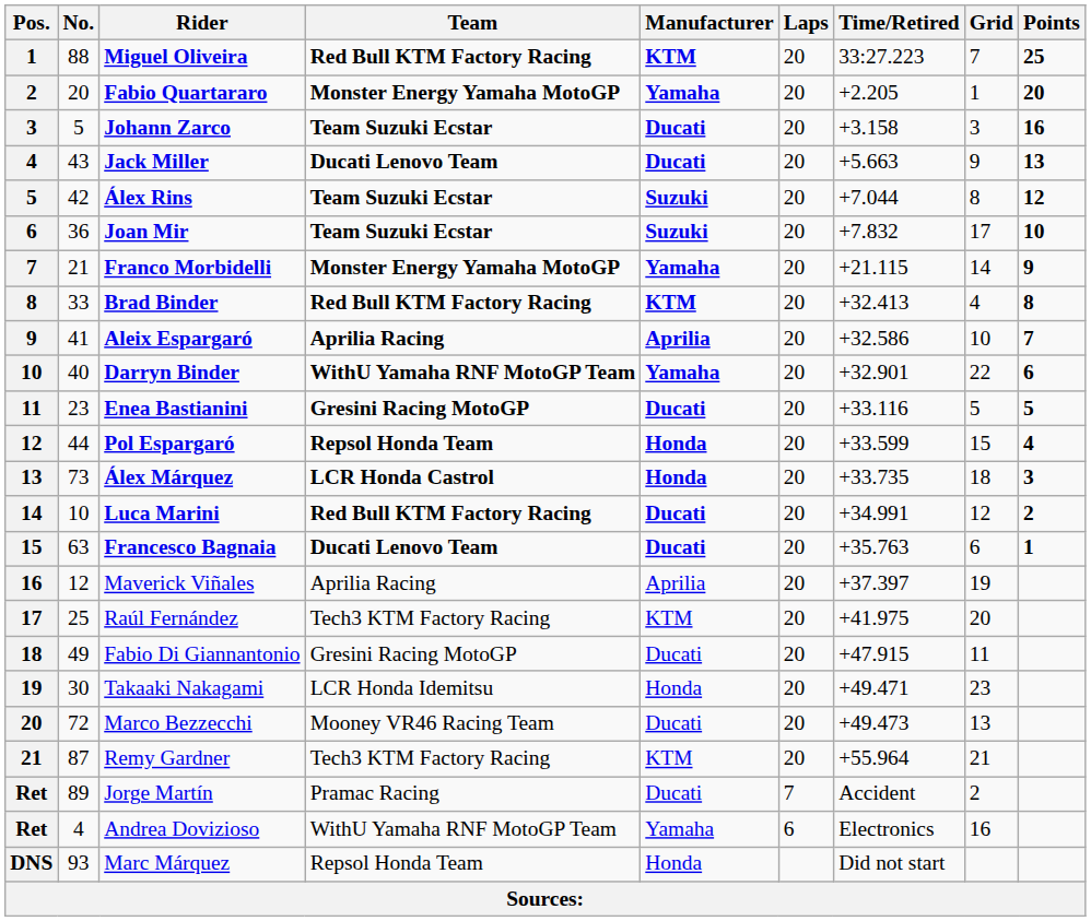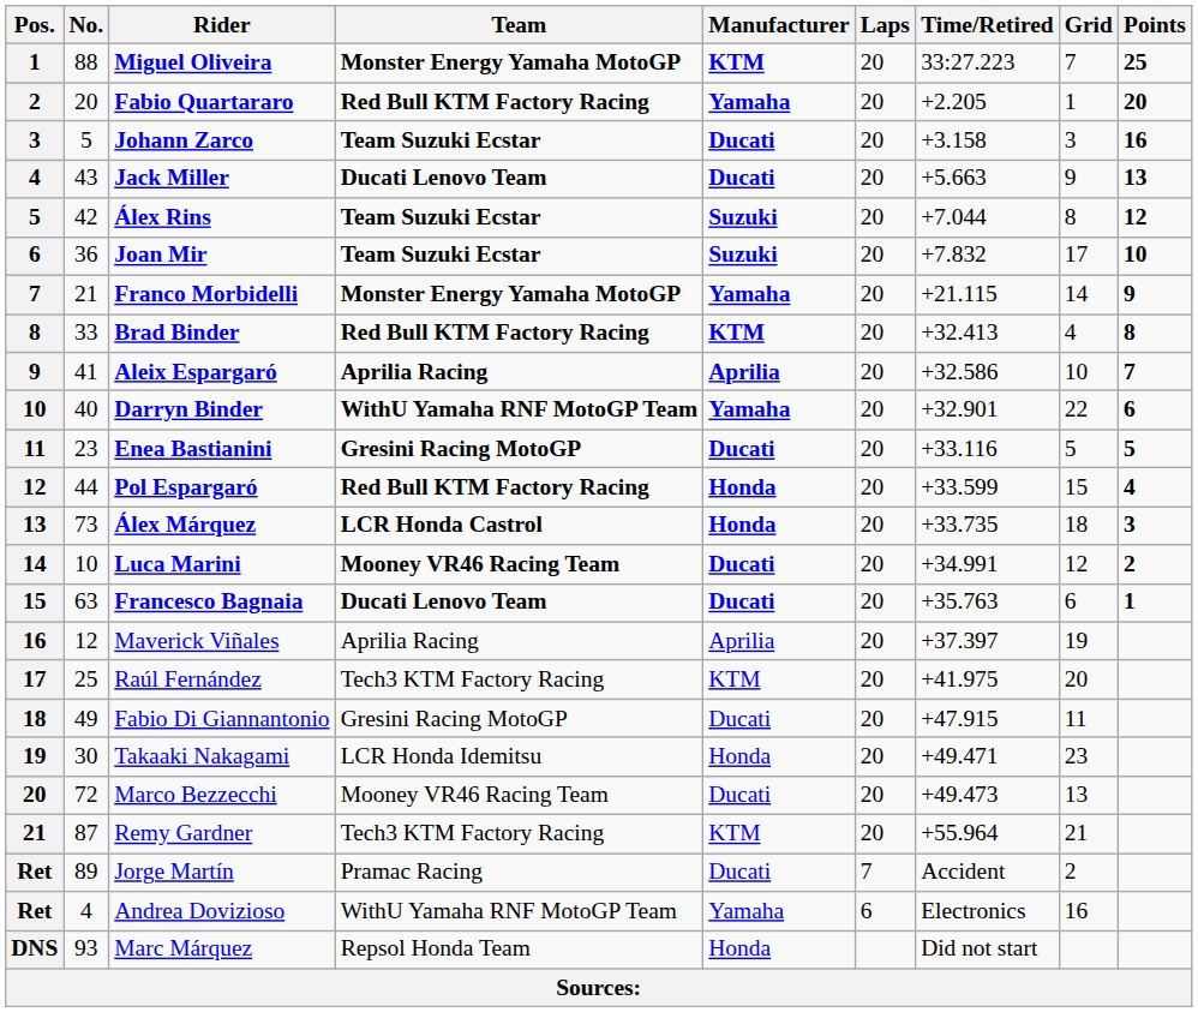Miguel Oliveira | Team: Red Bull KTM Factory Racing -> Monster Energy Yamaha MotoGP
Fabio Quartararo | Team: Monster Energy Yamaha MotoGP -> Red Bull KTM Factory Racing
Pol Espargaró | Team: Repsol Honda Team -> Red Bull KTM Factory Racing
Luca Marini | Team: Red Bull KTM Factory Racing -> Mooney VR46 Racing Team
